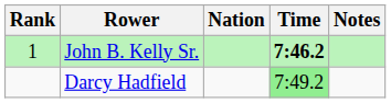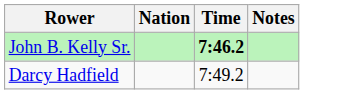- column: Rank | 1
Darcy Hadfield | Time: lightgreen background -> no background
